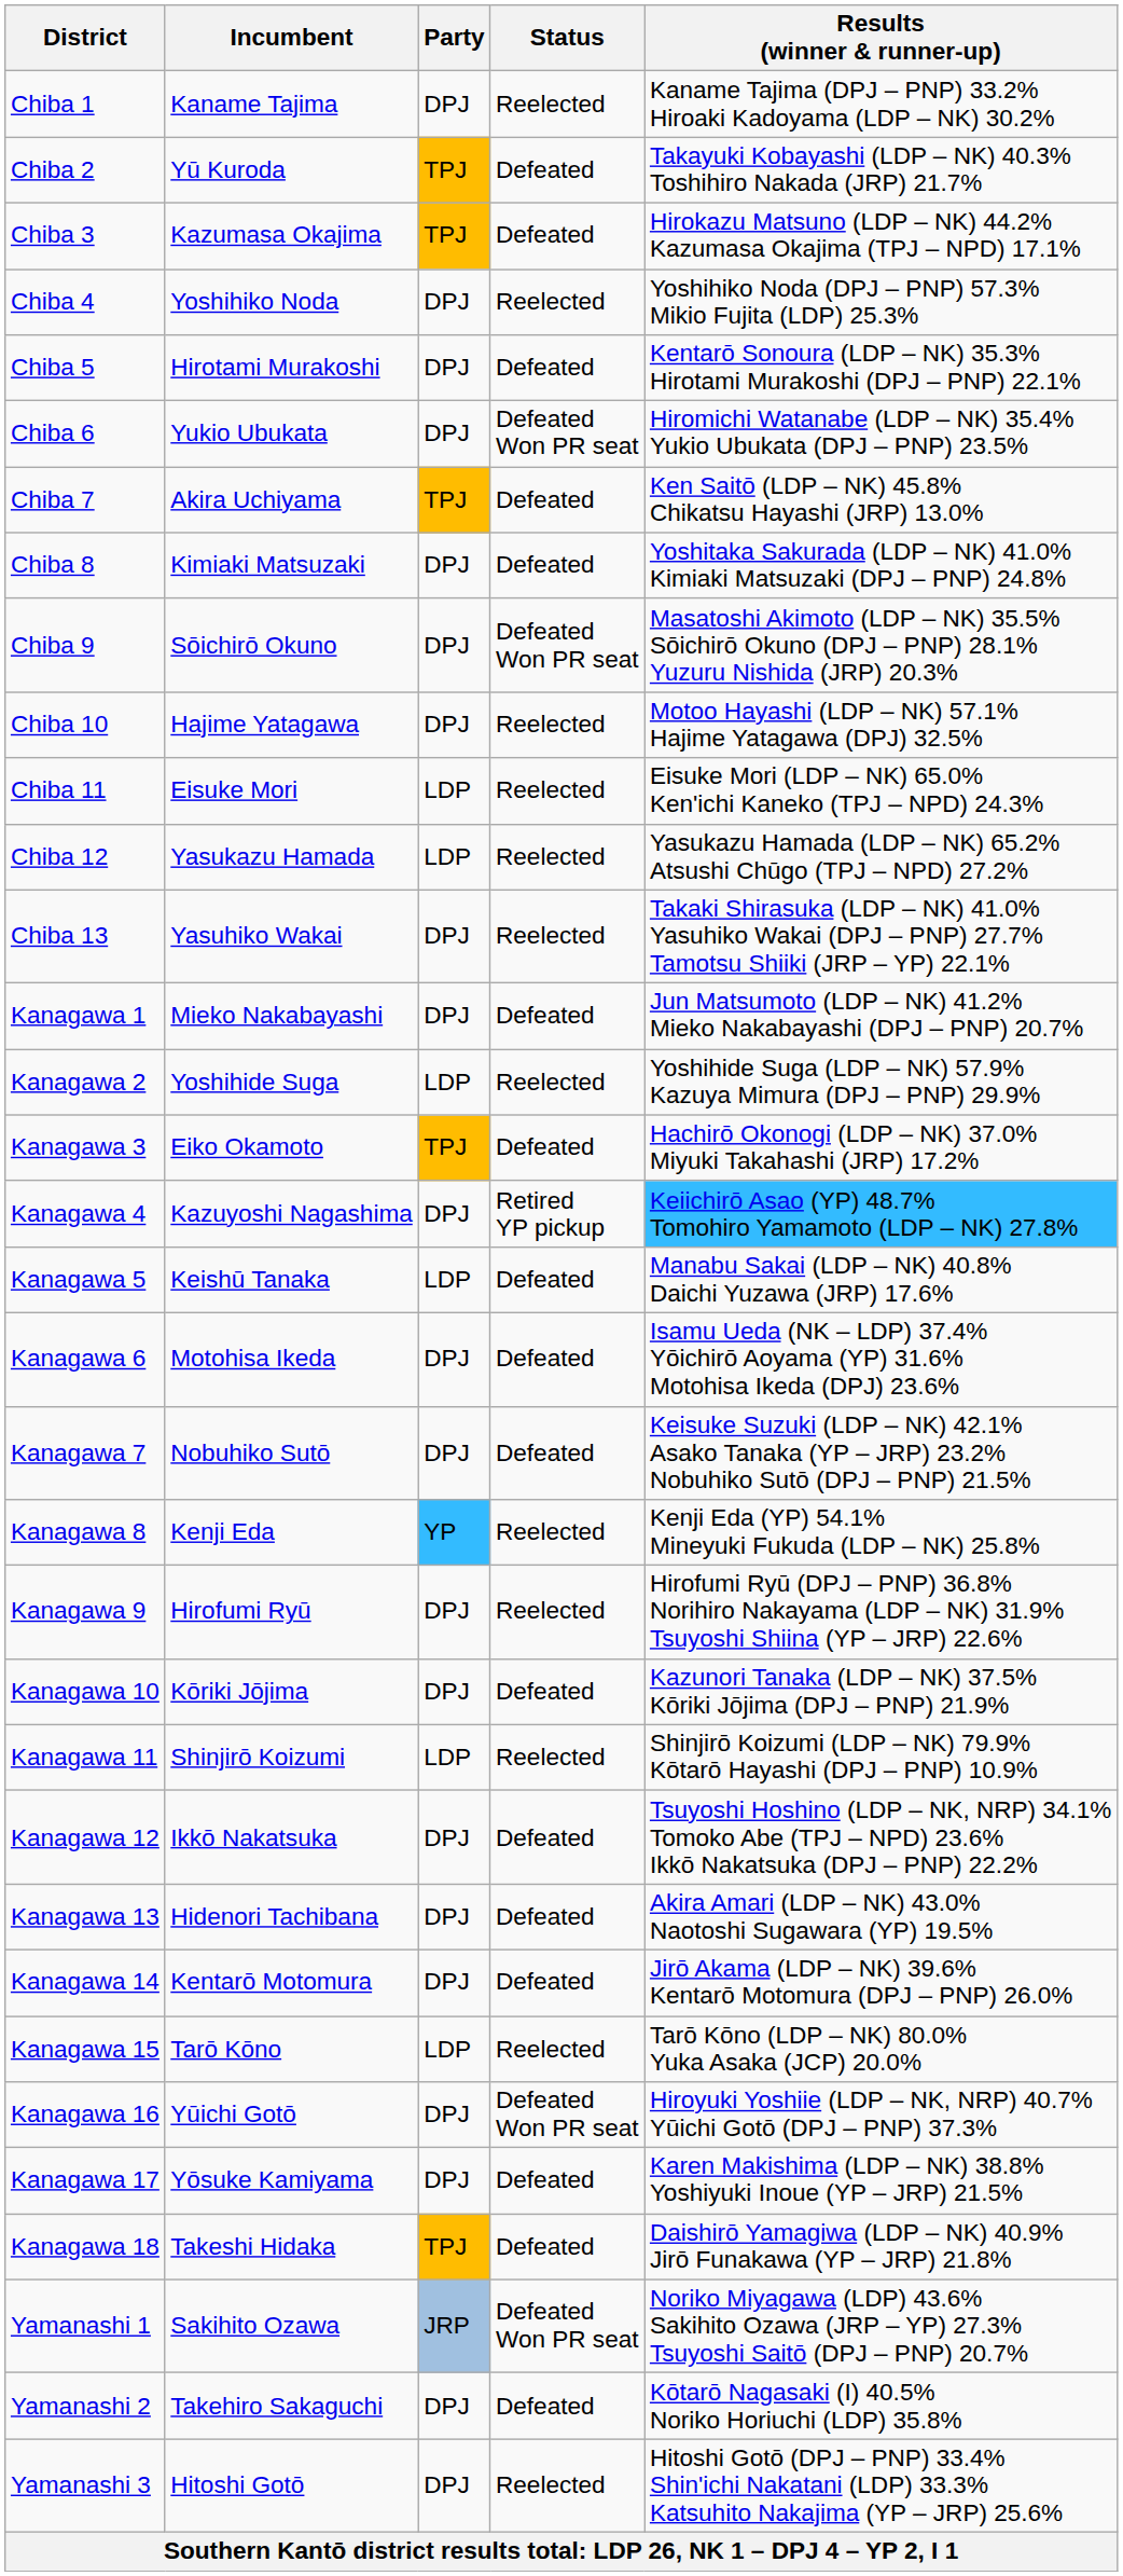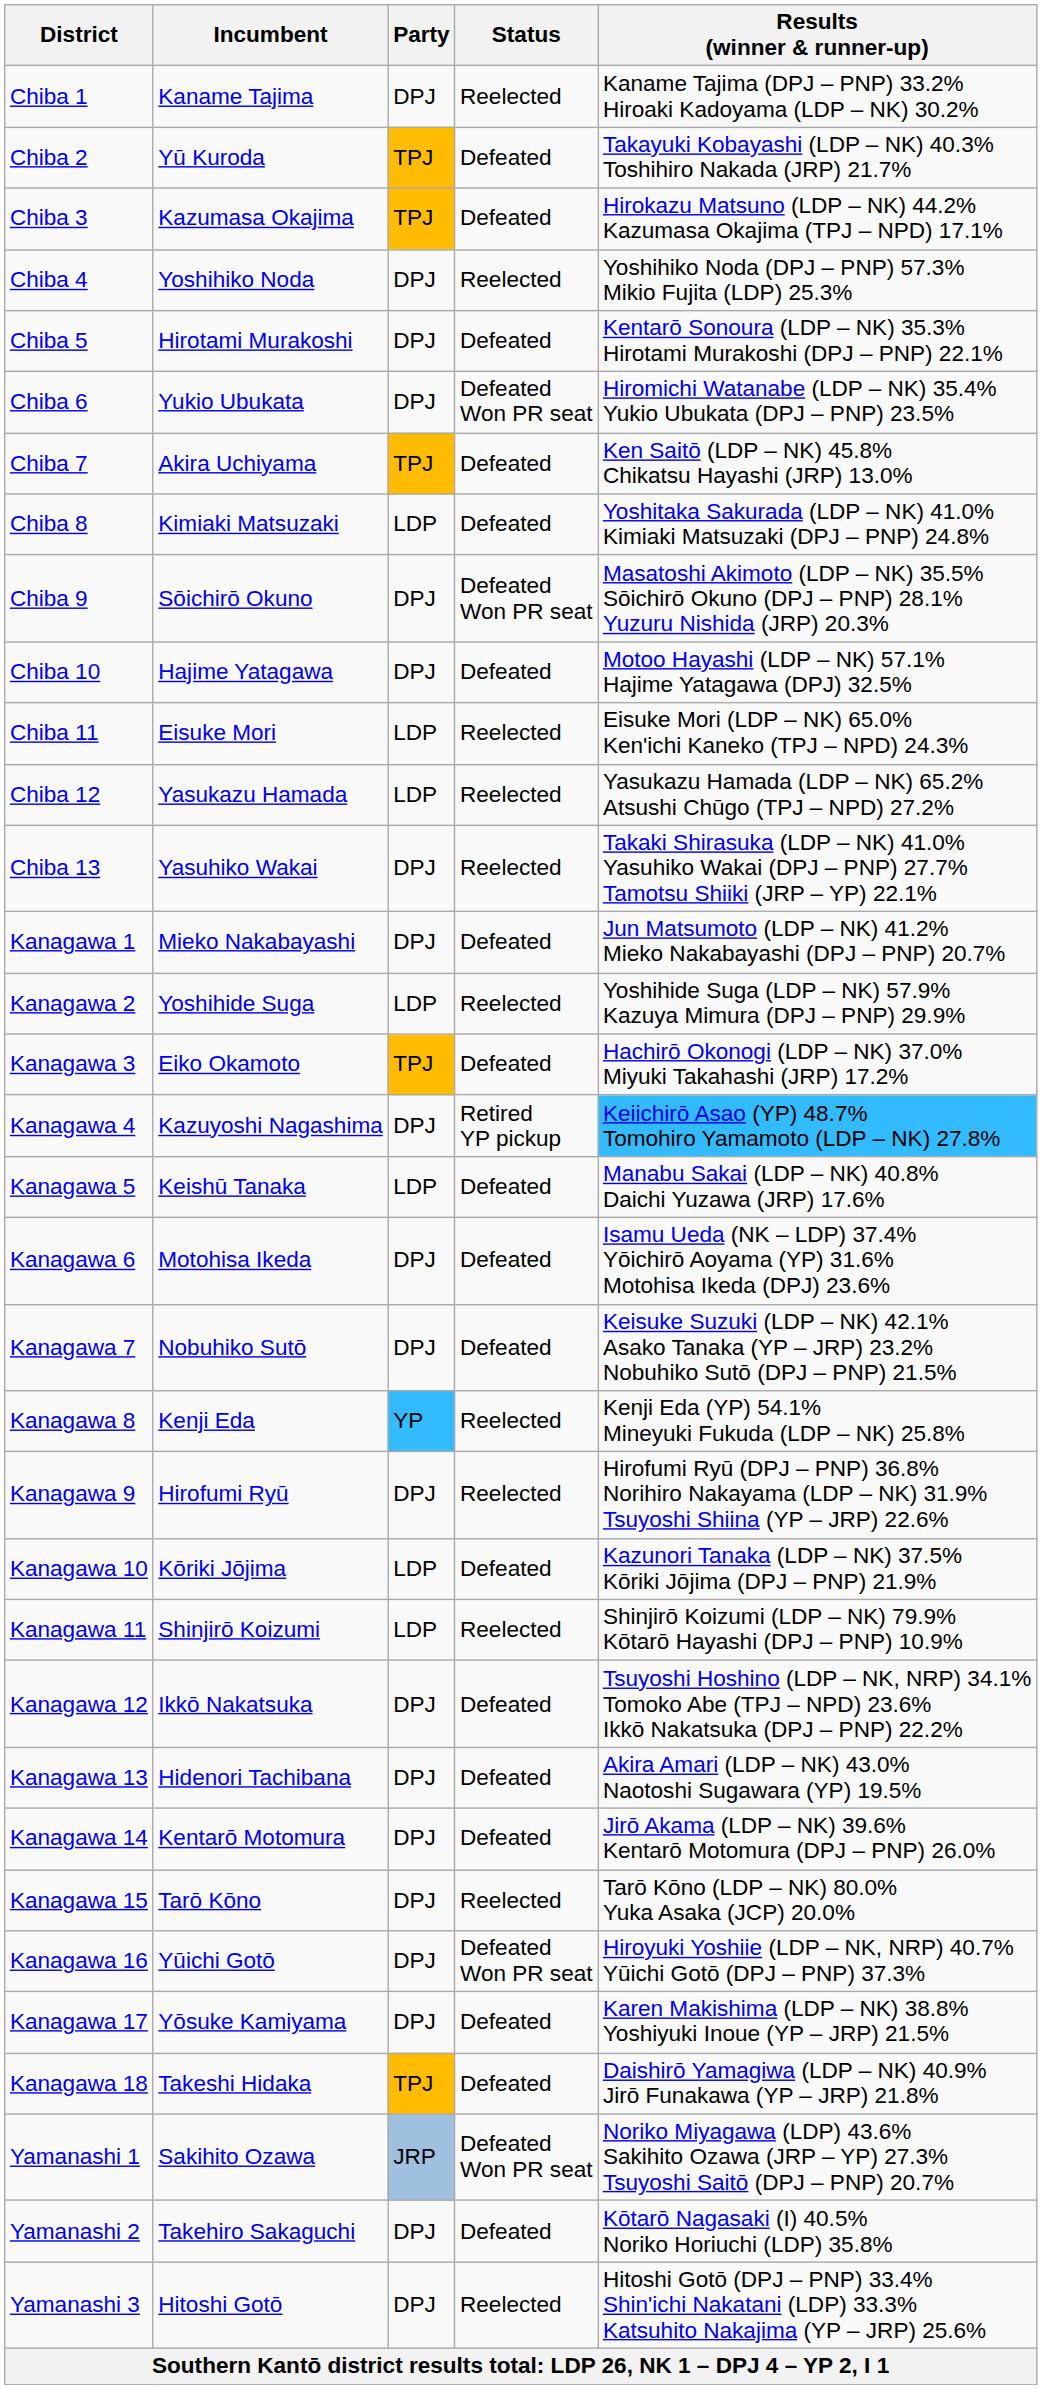Chiba 8 | Party: DPJ -> LDP
Chiba 10 | Status: Reelected -> Defeated
Kanagawa 10 | Party: DPJ -> LDP
Kanagawa 15 | Party: LDP -> DPJ
